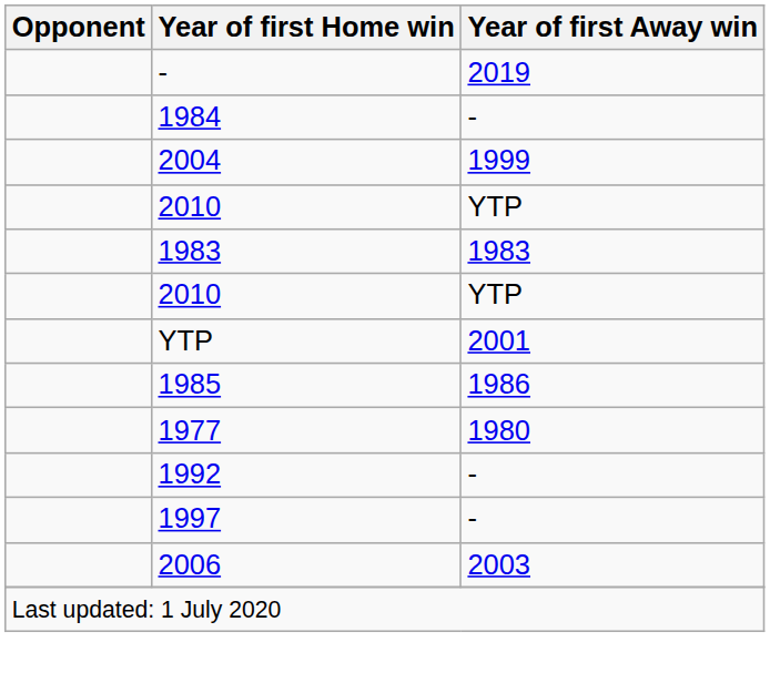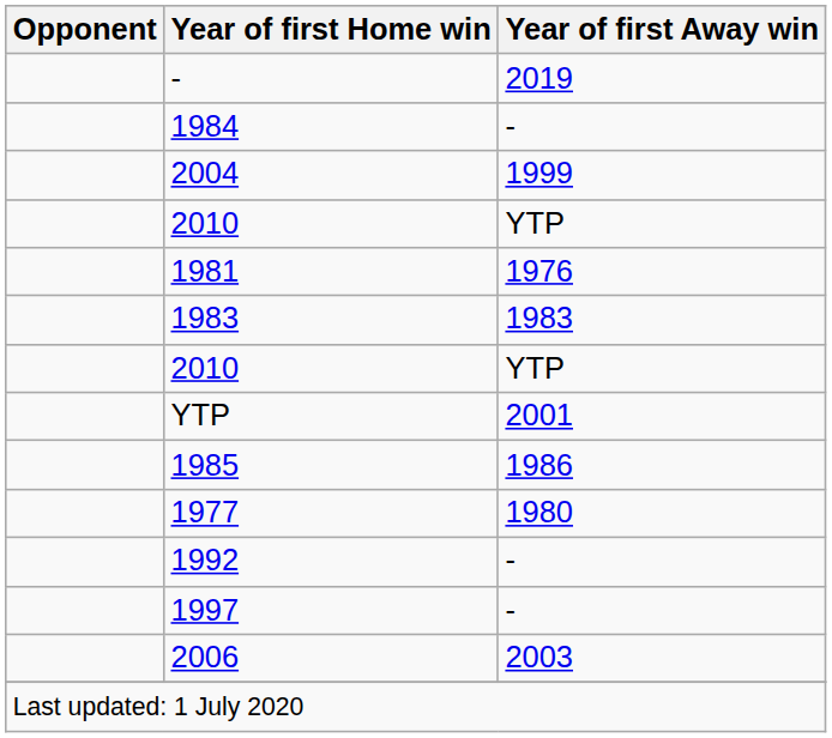+ row: 1981 | 1976
